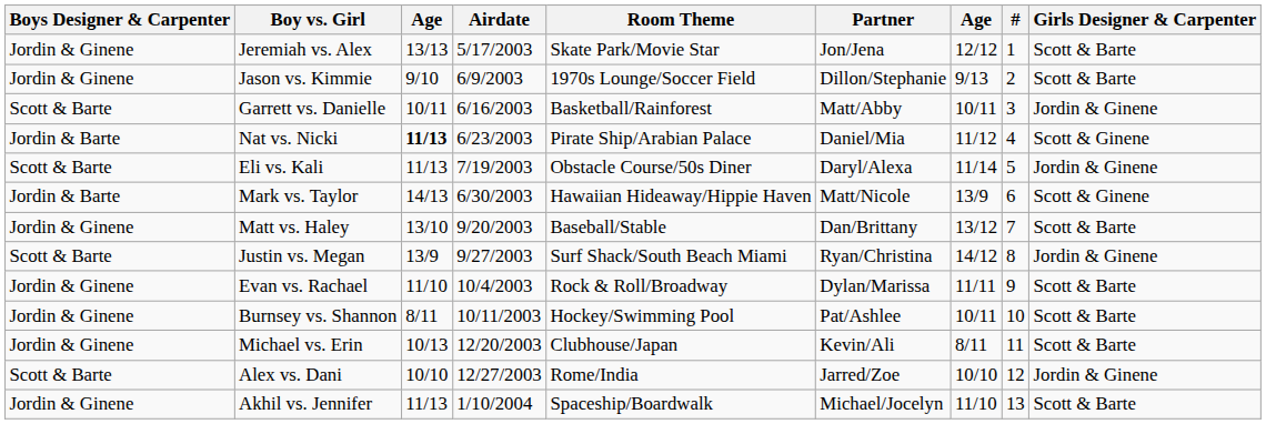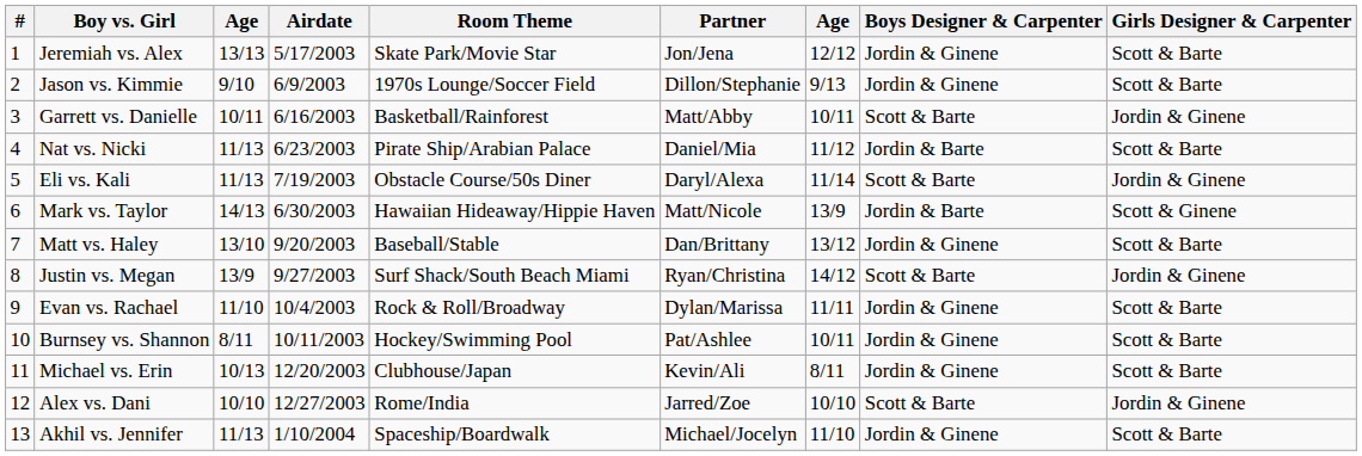columns swapped: # <-> Boys Designer & Carpenter
Nat vs. Nicki | column 3: bold -> normal
Nat vs. Nicki | Girls Designer & Carpenter: Scott & Ginene -> Scott & Barte
